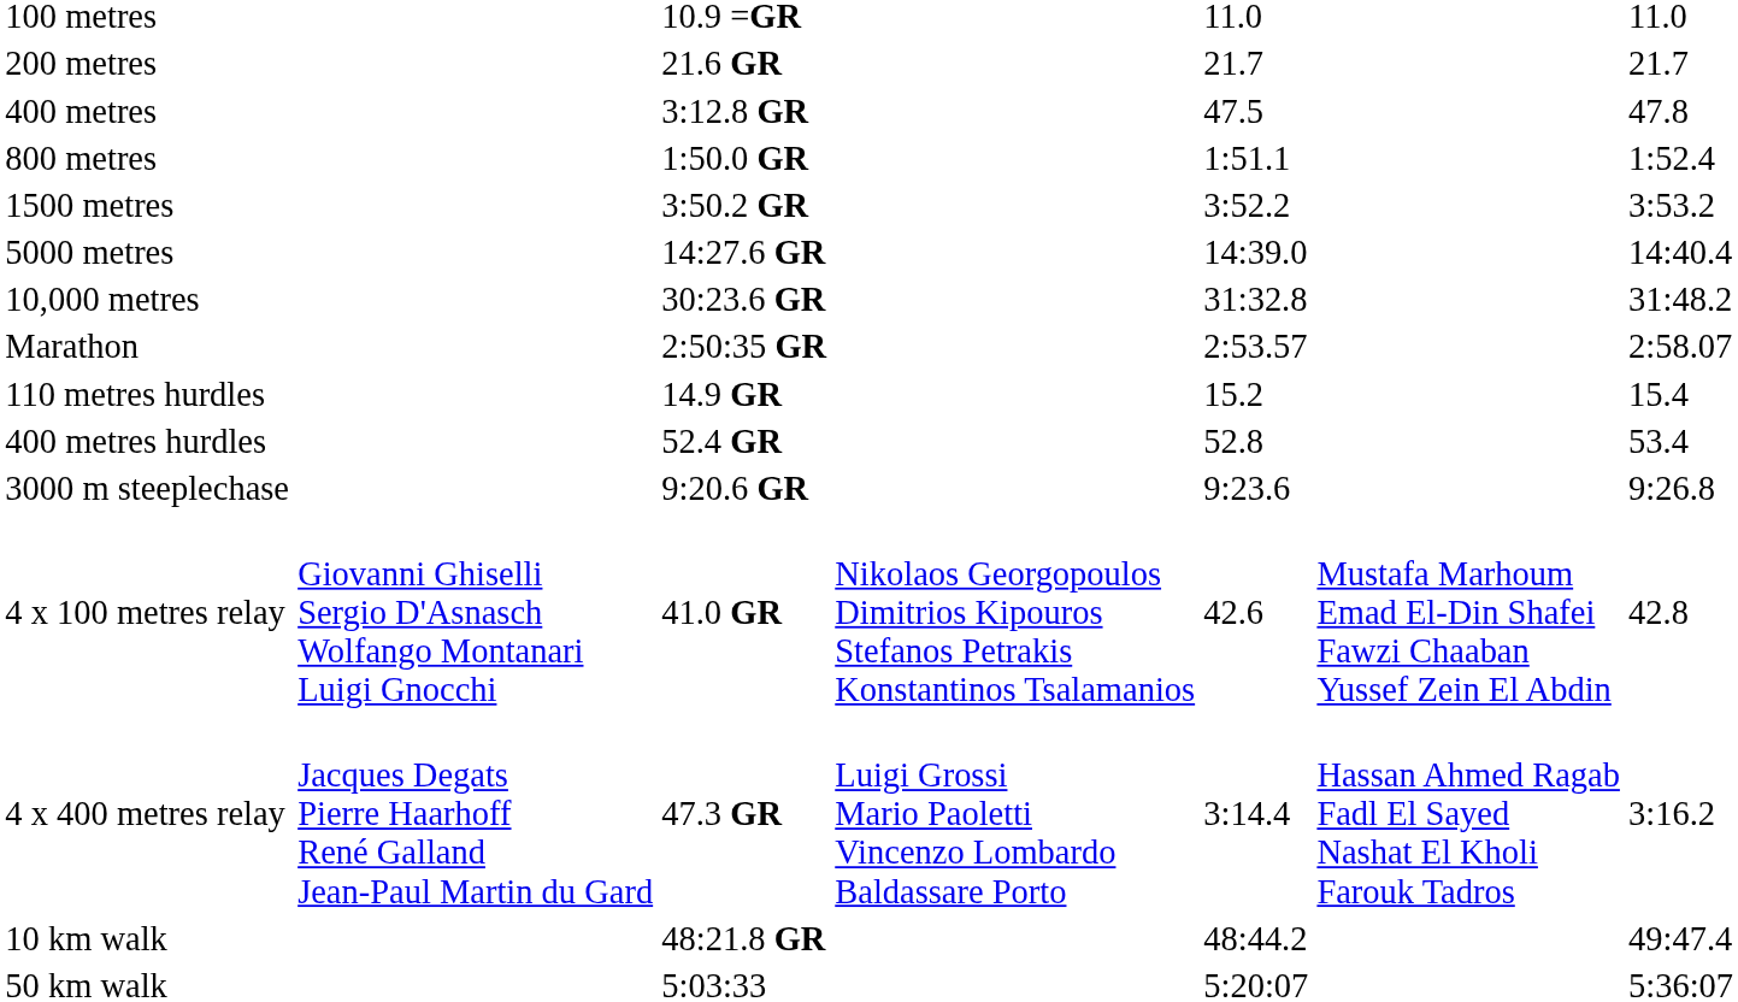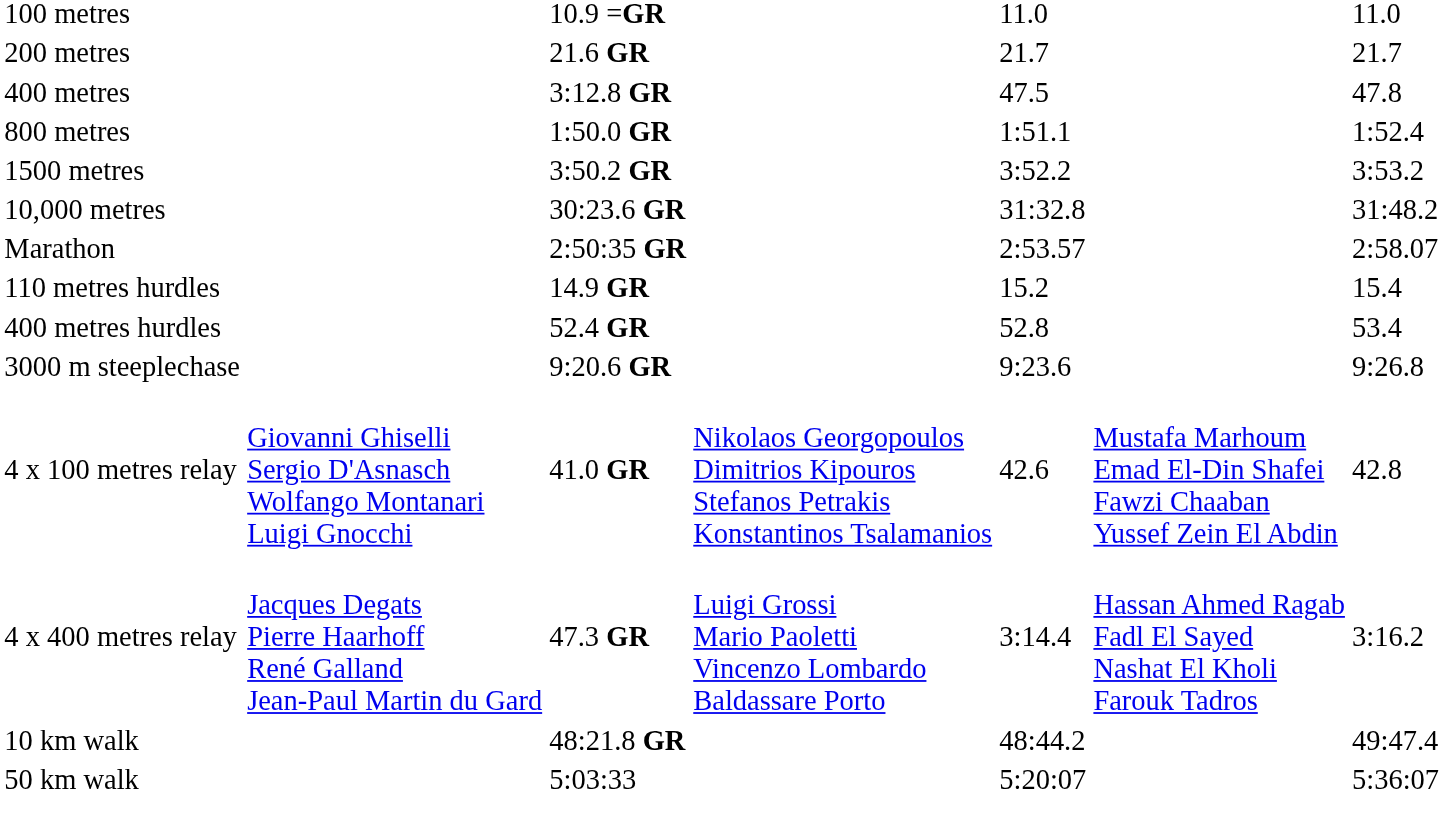- row: 5000 metres | 14:27.6 GR | 14:39.0 | 14:40.4
